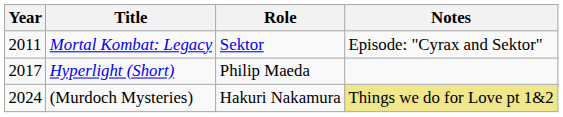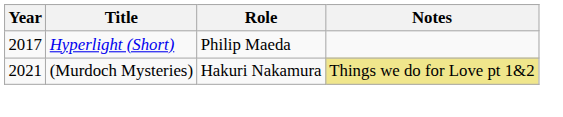- row: 2011 | Mortal Kombat: Legacy | Sektor | Episode: "Cyrax and Sektor"
(Murdoch Mysteries) | Year: 2024 -> 2021
